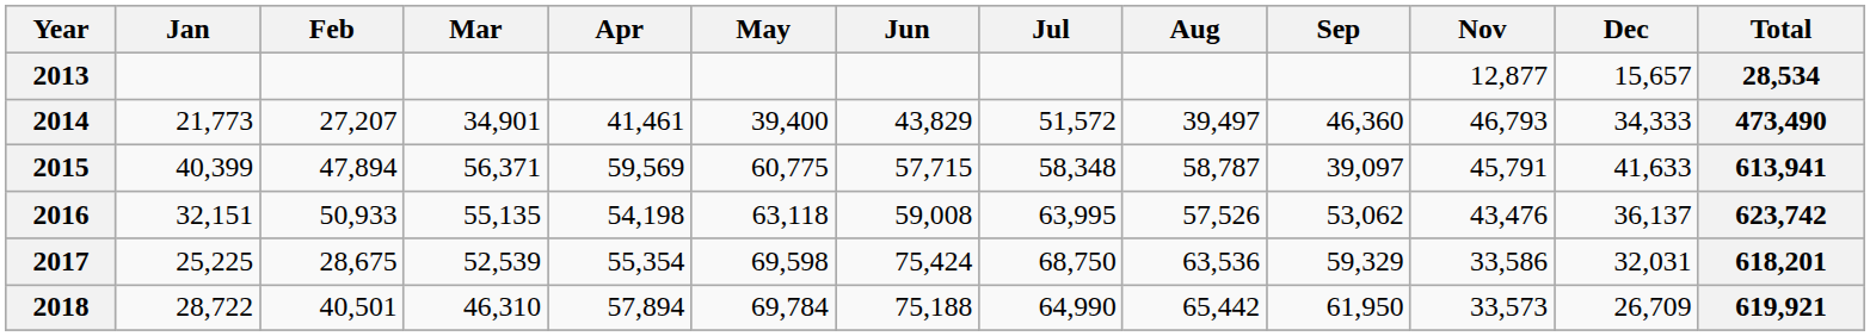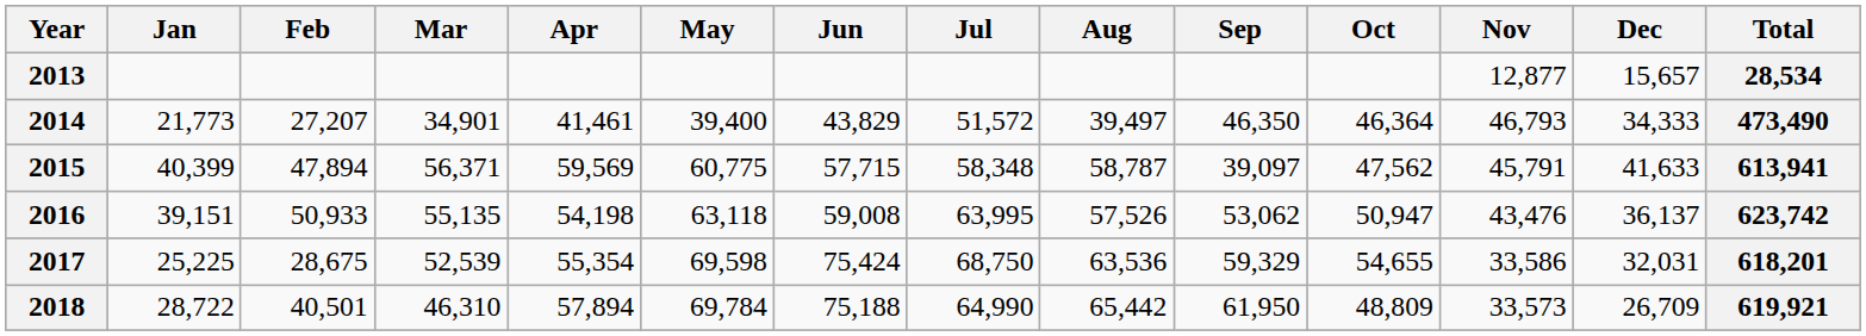+ column: Oct | 46,364 | 47,562 | 50,947 | 54,655 | 48,809
2014 | Sep: 46,360 -> 46,350
2016 | Jan: 32,151 -> 39,151
